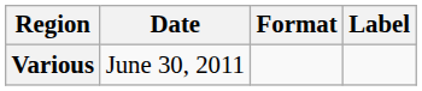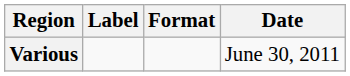columns swapped: Date <-> Label
